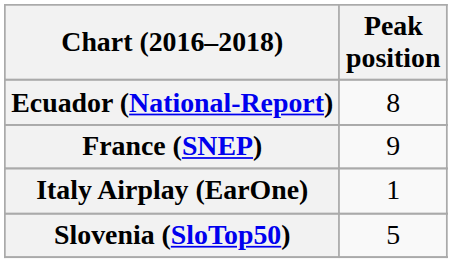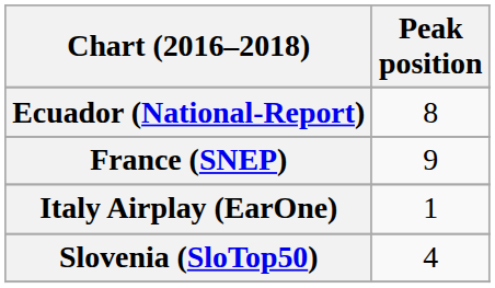Slovenia (SloTop50) | Peak position: 5 -> 4
